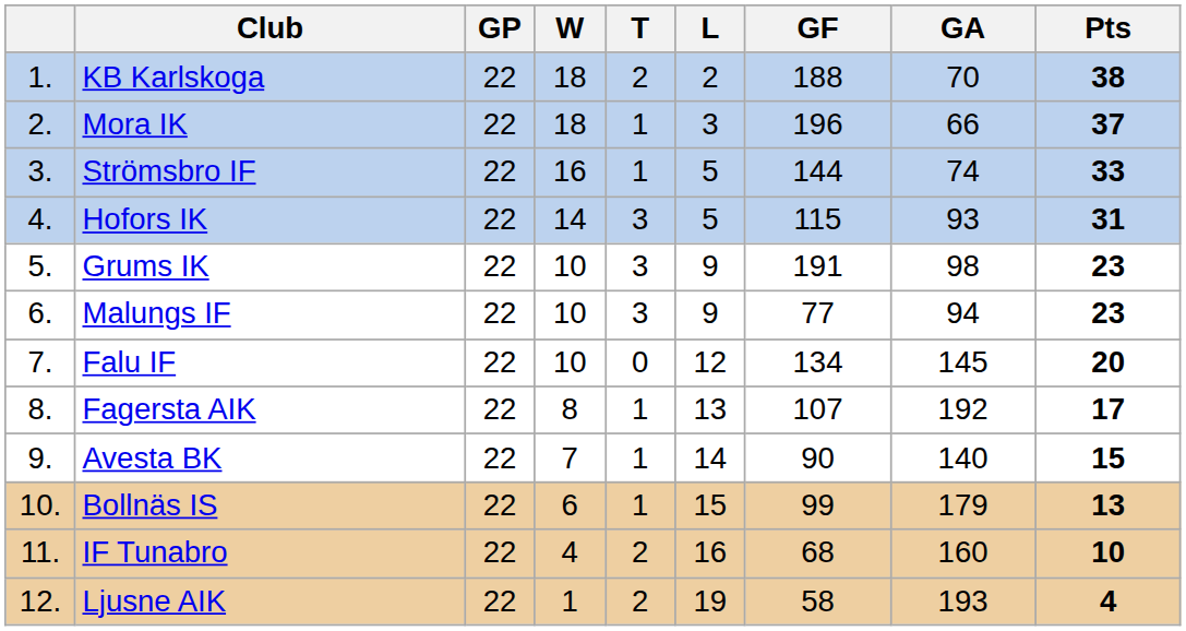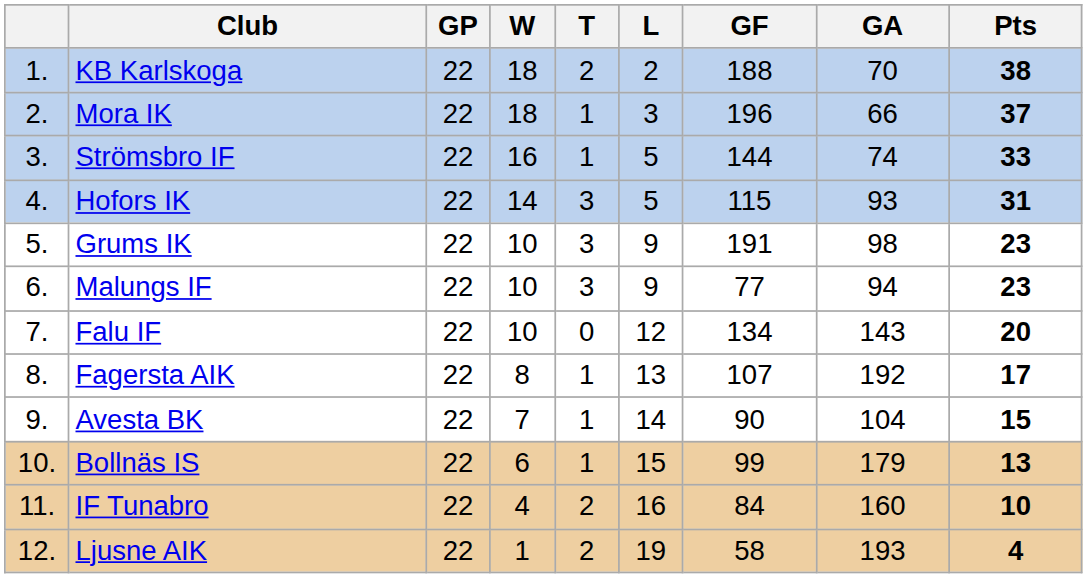Falu IF | GA: 145 -> 143
Avesta BK | GA: 140 -> 104
IF Tunabro | GF: 68 -> 84
